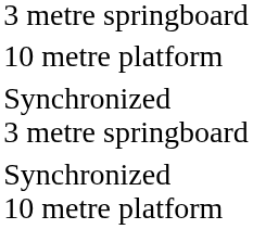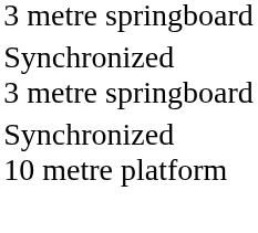- row: 10 metre platform
